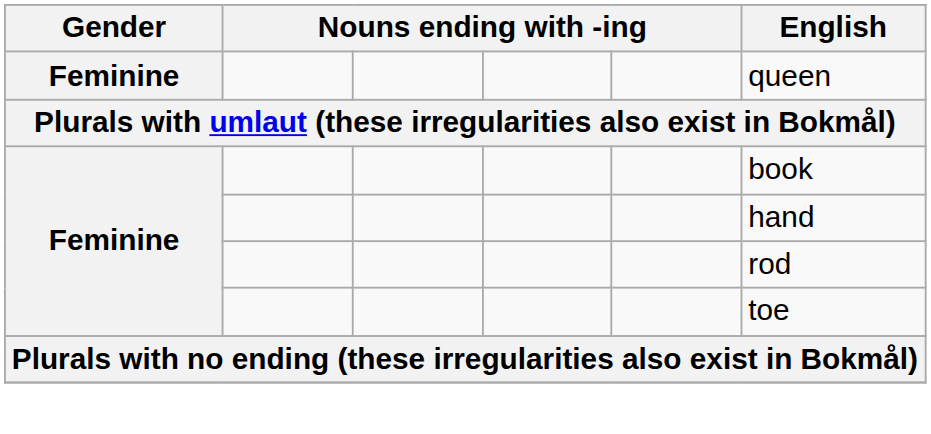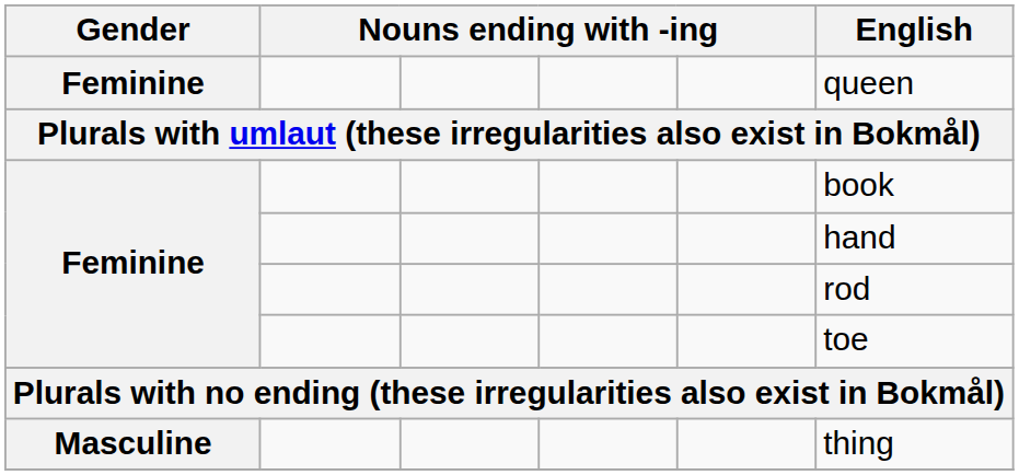+ row: Masculine | thing
